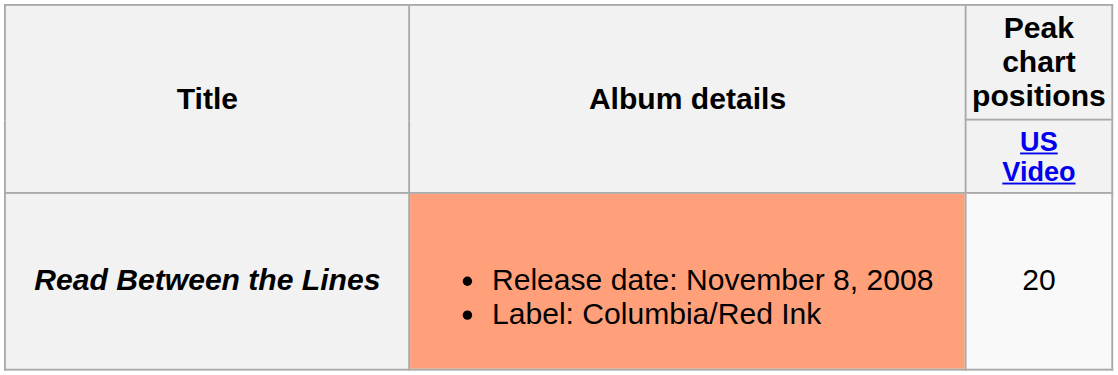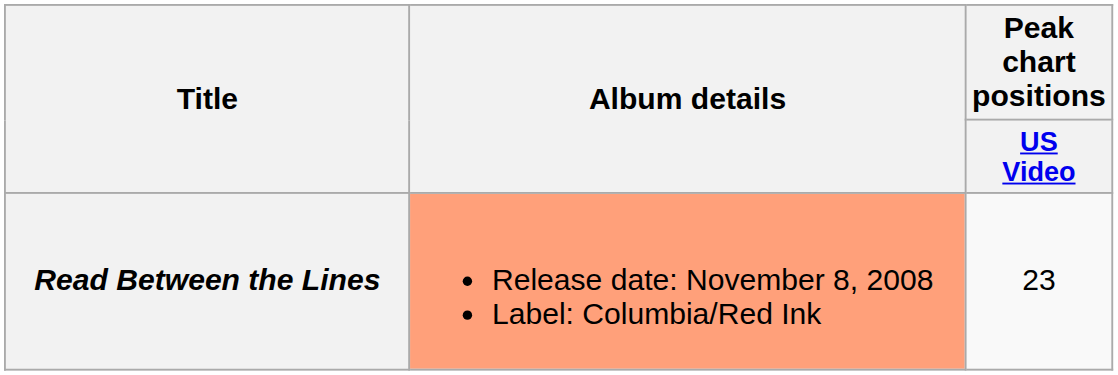Read Between the Lines | Peak chart positions / US Video: 20 -> 23
